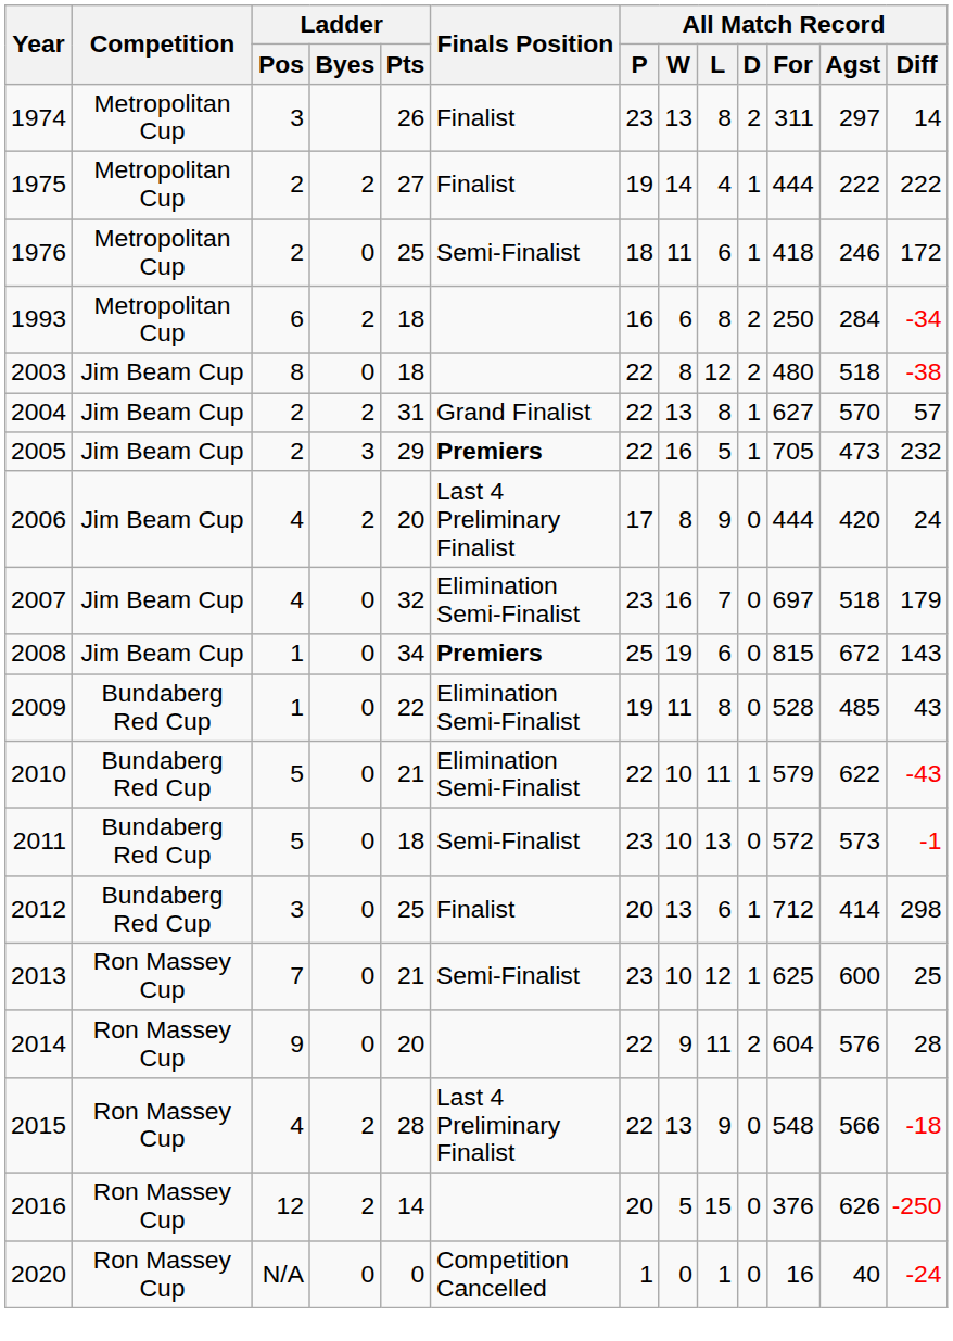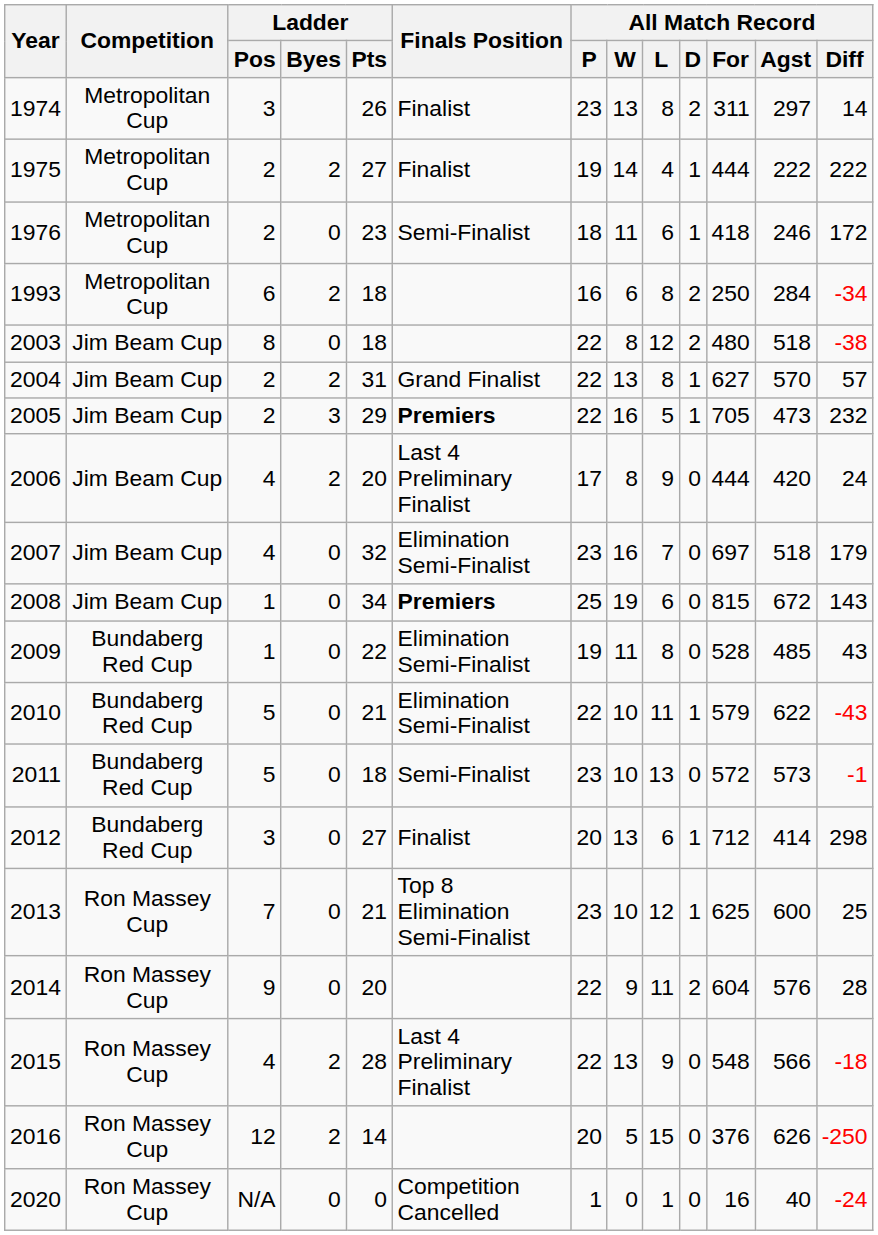1976 | Ladder / Pts: 25 -> 23
2012 | Ladder / Pts: 25 -> 27
2013 | Finals Position: Semi-Finalist -> Top 8 Elimination Semi-Finalist
